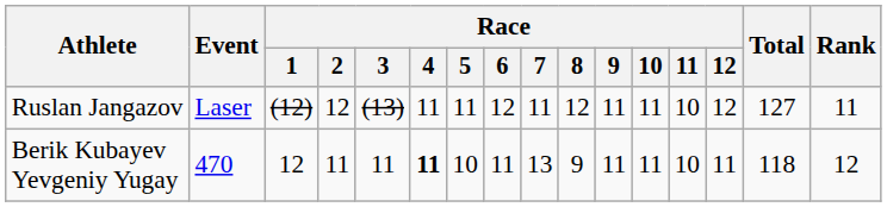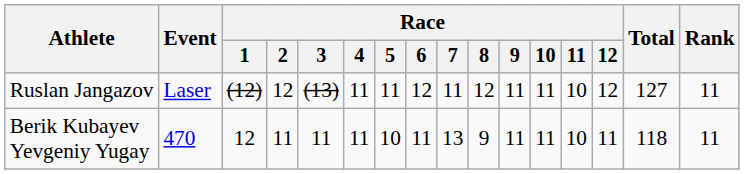Berik Kubayev Yevgeniy Yugay | Race / 4: bold -> normal
Berik Kubayev Yevgeniy Yugay | Rank: 12 -> 11
